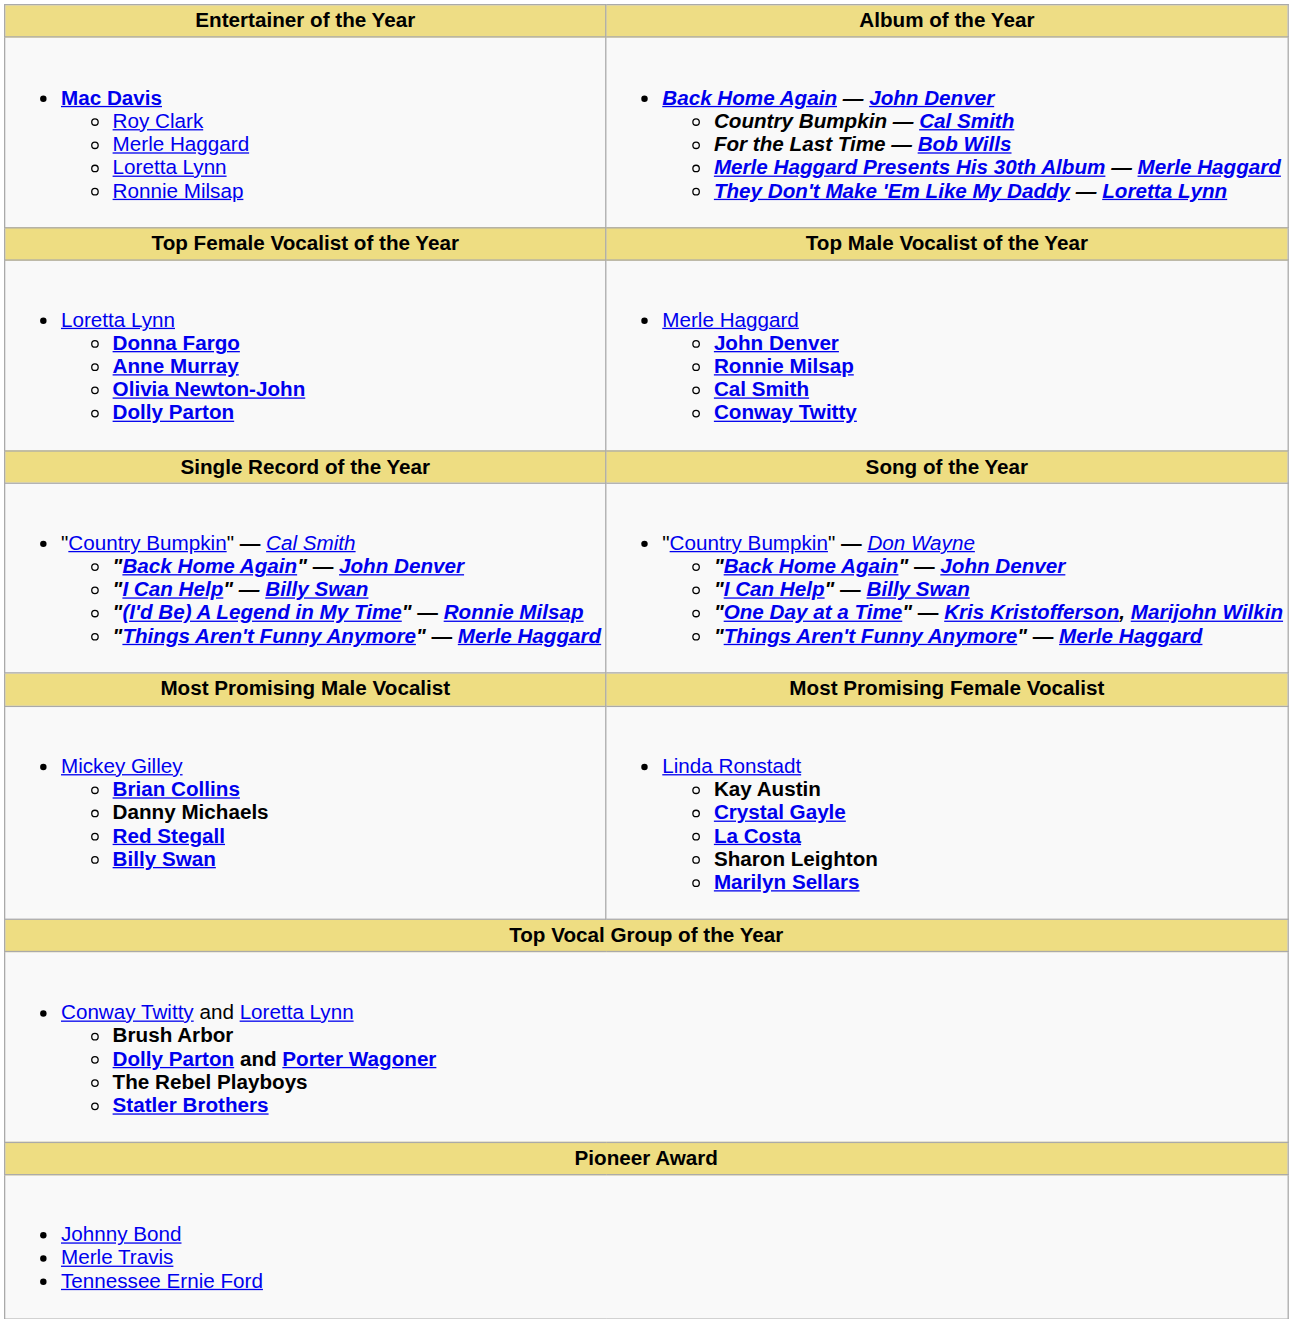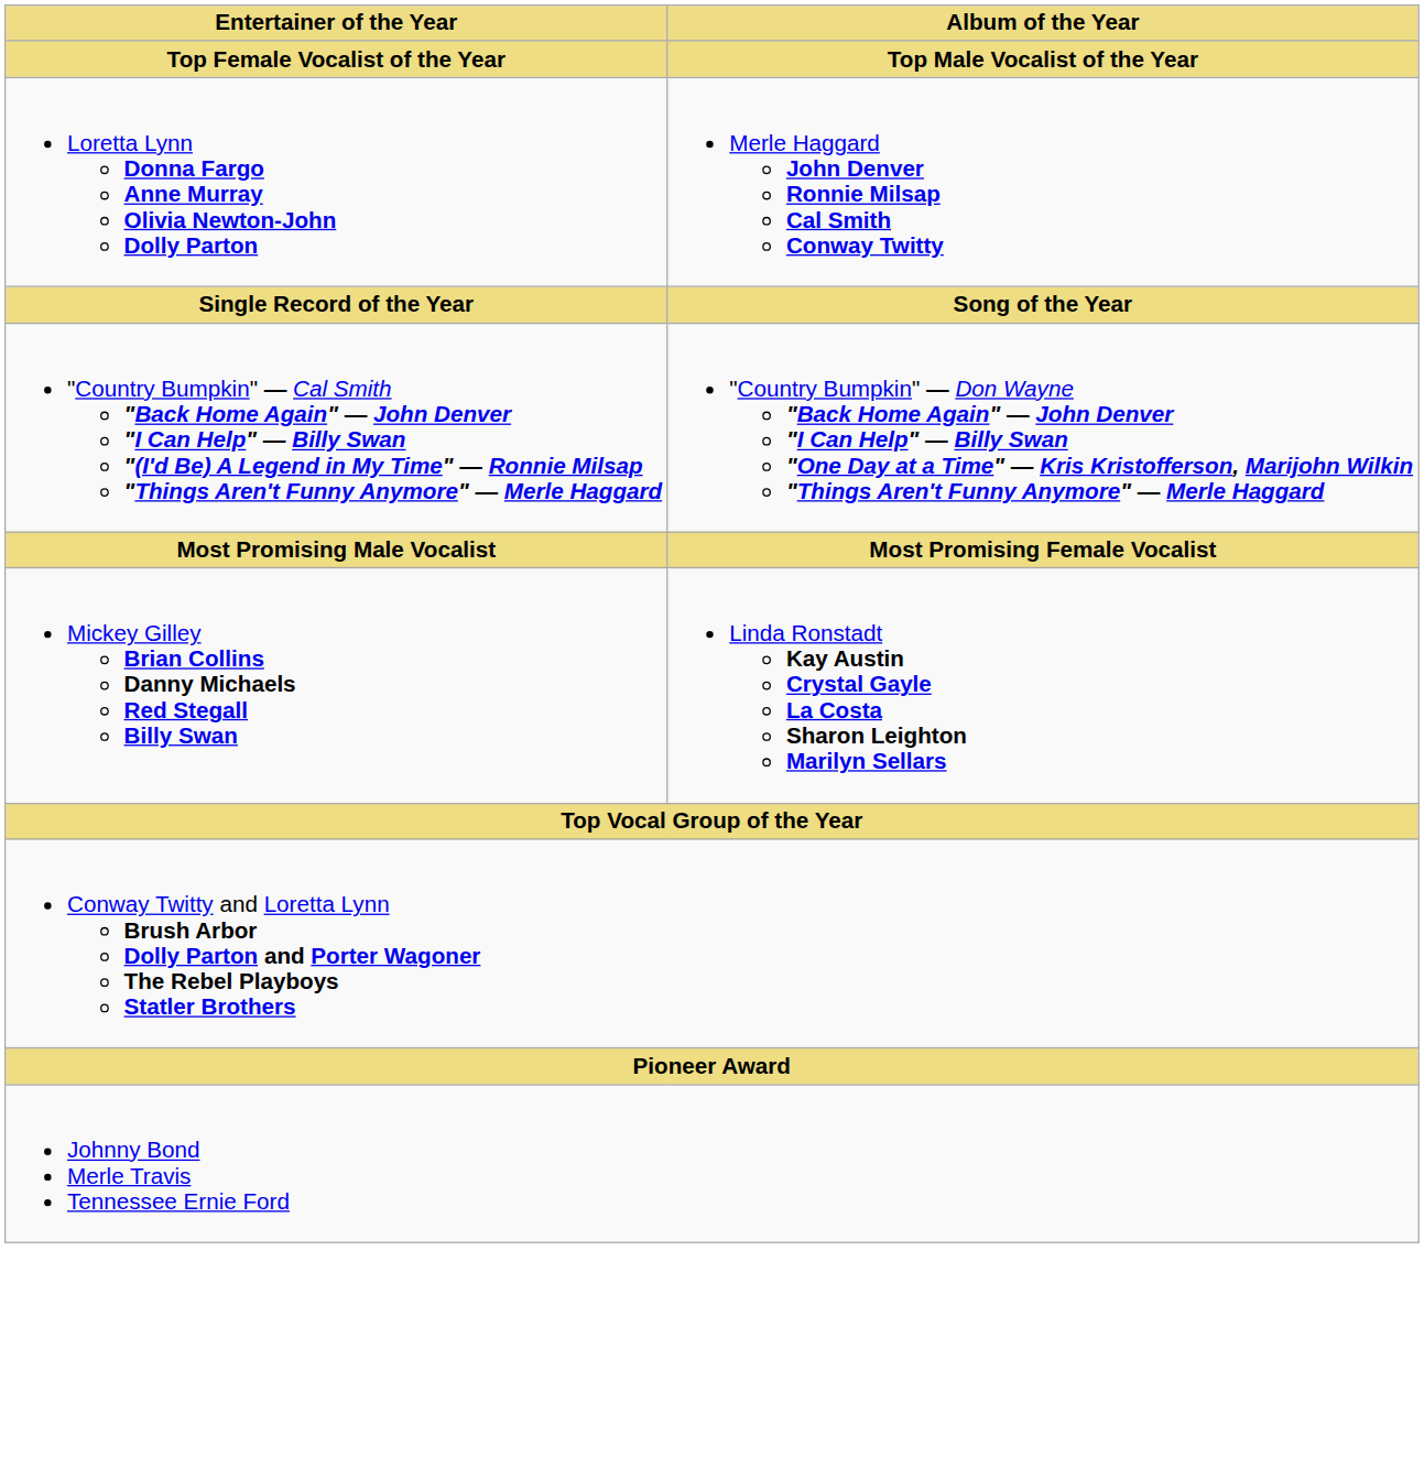- row: Mac Davis Roy Clark Merle Haggard Loretta Lynn Ronnie Milsap | Back Home Again — John Denver Country Bumpkin — Cal Smith For the Last Time — Bob Wills Merle Haggard Presents His 30th Album — Merle Haggard They Don't Make 'Em Like My Daddy — Loretta Lynn
